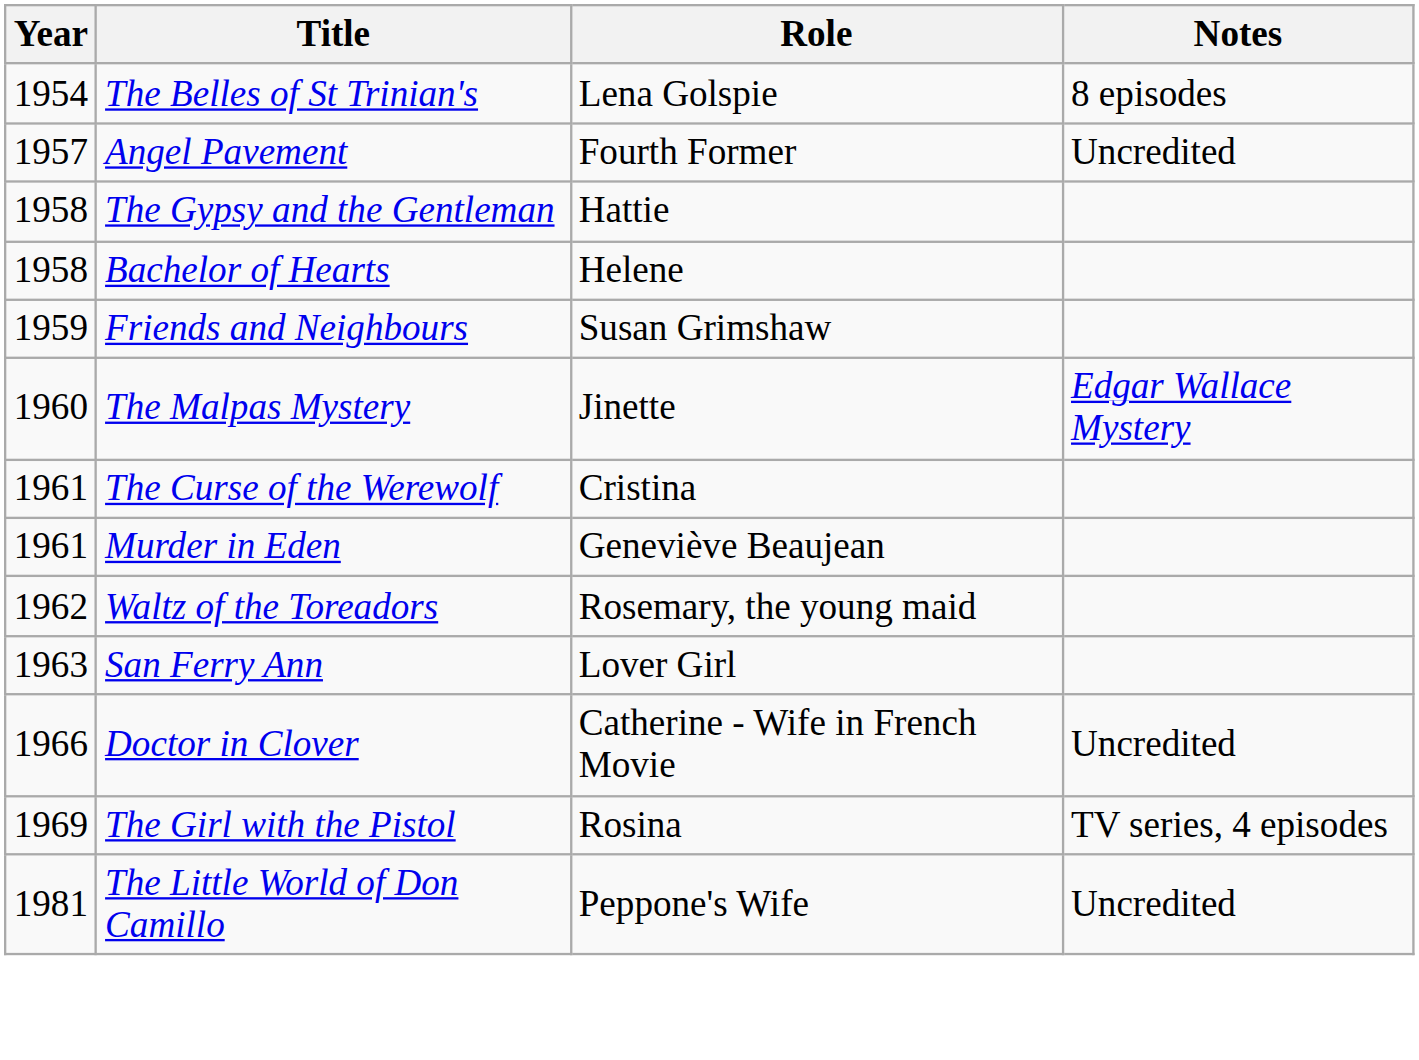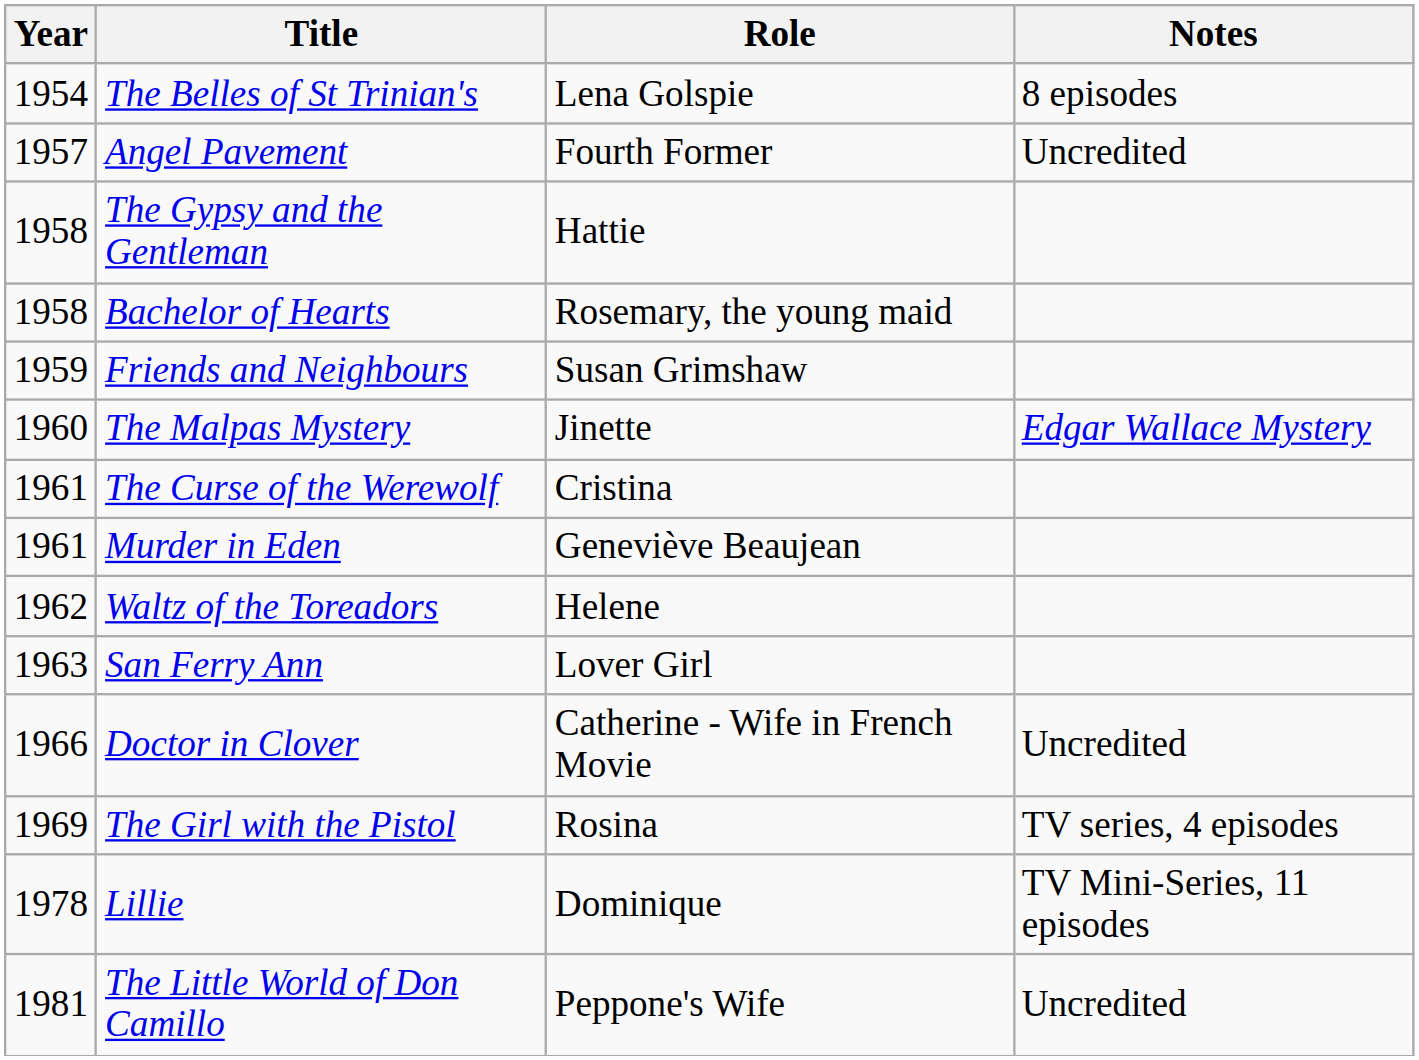Bachelor of Hearts | Role: Helene -> Rosemary, the young maid
Waltz of the Toreadors | Role: Rosemary, the young maid -> Helene
+ row: 1978 | Lillie | Dominique | TV Mini-Series, 11 episodes
